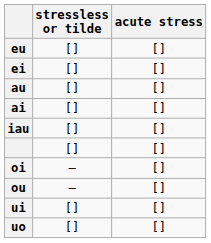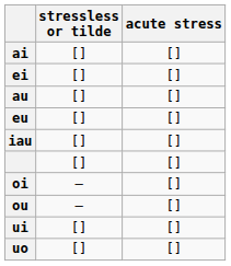rows swapped: ai <-> eu
